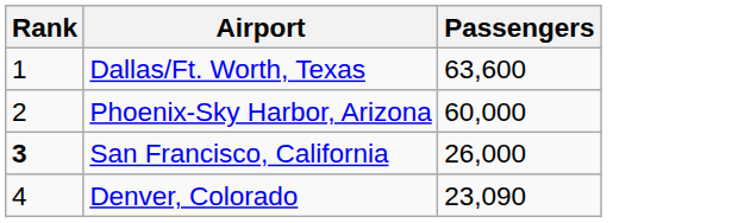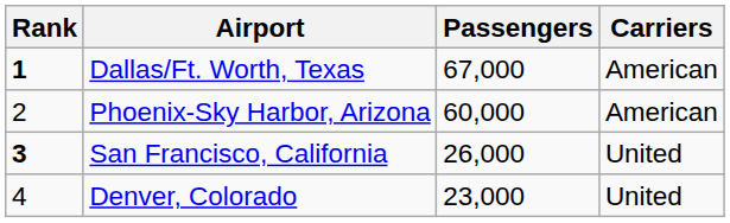+ column: Carriers | American | American | United | United
Dallas/Ft. Worth, Texas | Rank: normal -> bold
Dallas/Ft. Worth, Texas | Passengers: 63,600 -> 67,000
Denver, Colorado | Passengers: 23,090 -> 23,000
